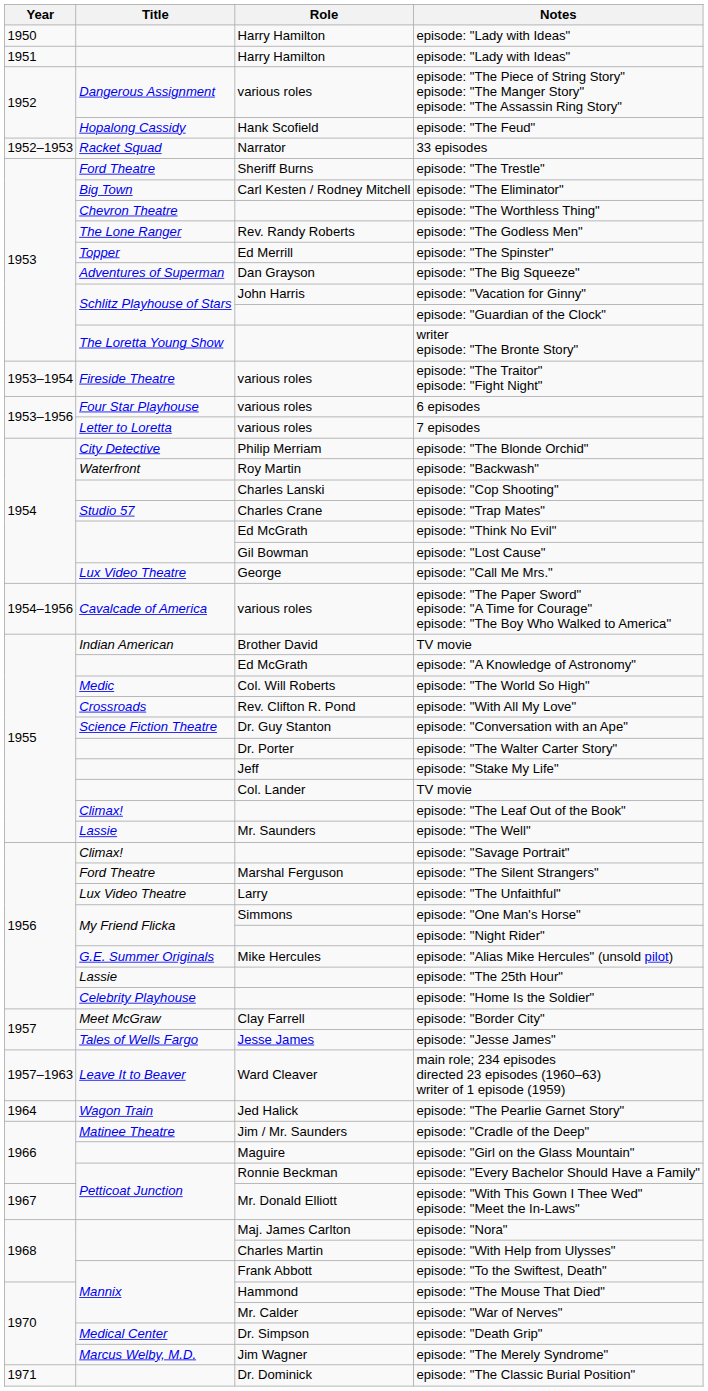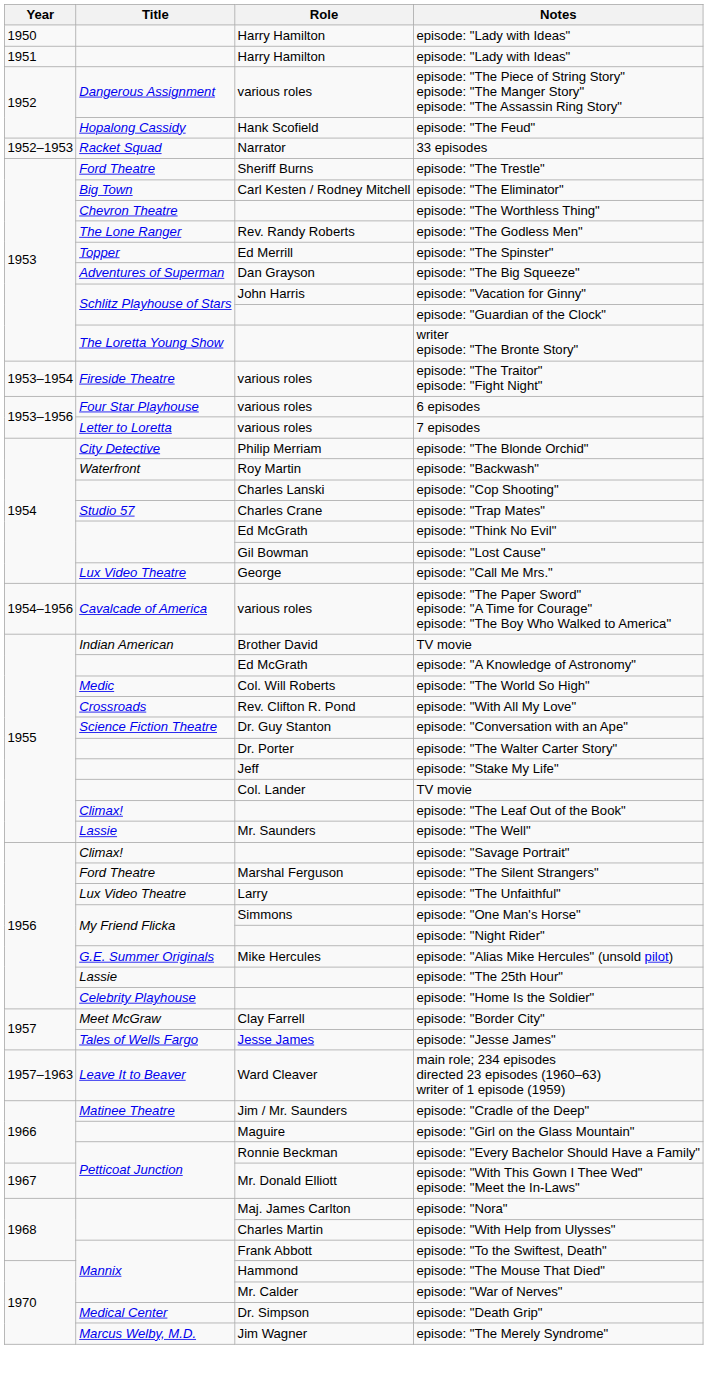- row: 1964 | Wagon Train | Jed Halick | episode: "The Pearlie Garnet Story"
- row: 1971 | Dr. Dominick | episode: "The Classic Burial Position"
